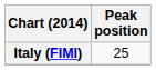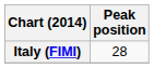Italy (FIMI) | Peak position: 25 -> 28
